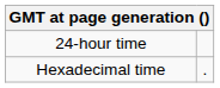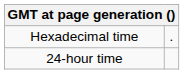rows swapped: 24-hour time <-> Hexadecimal time
